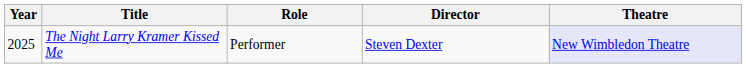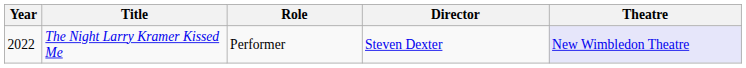The Night Larry Kramer Kissed Me | Year: 2025 -> 2022
